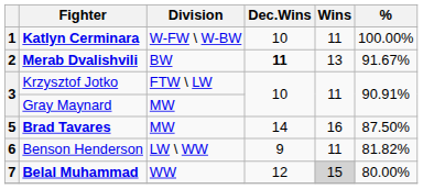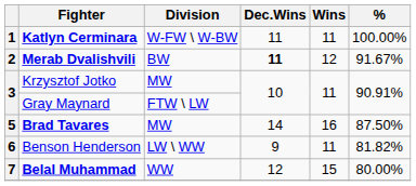Katlyn Cerminara | Dec.Wins: 10 -> 11
Merab Dvalishvili | Wins: 13 -> 12
Krzysztof Jotko | Division: FTW \ LW -> MW
Gray Maynard | Division: MW -> FTW \ LW
Belal Muhammad | Wins: lightgrey background -> no background
